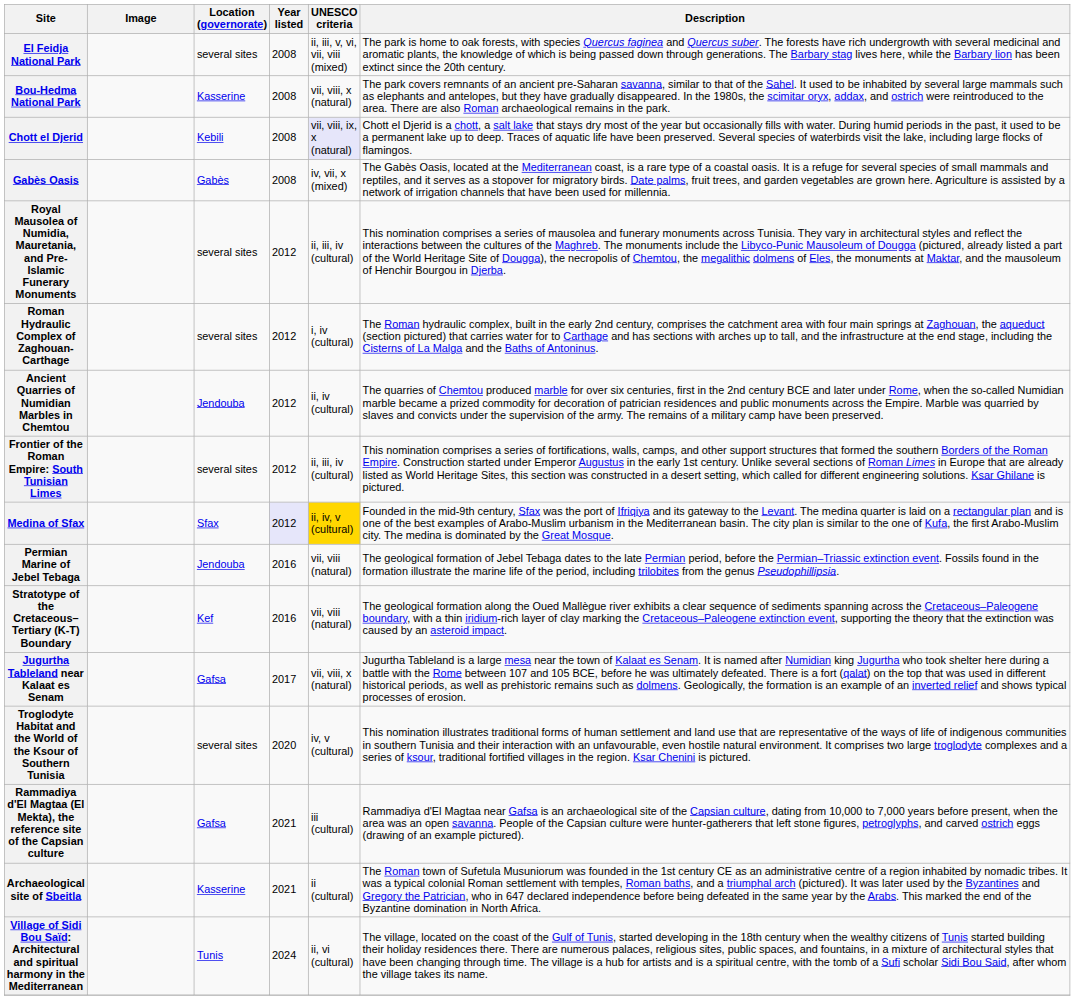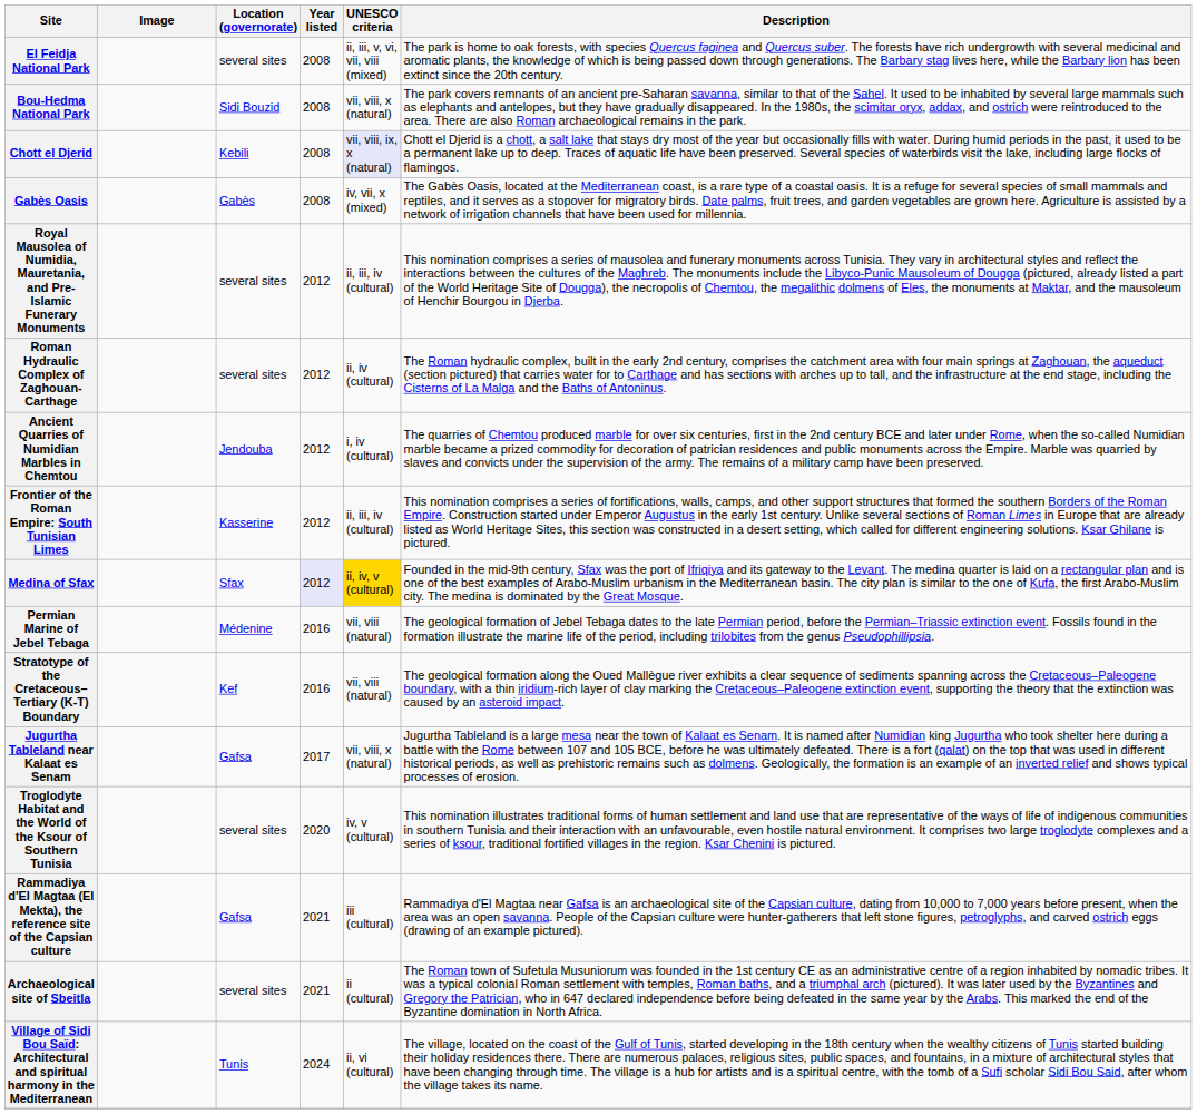Bou-Hedma National Park | Location (governorate): Kasserine -> Sidi Bouzid
Roman Hydraulic Complex of Zaghouan-Carthage | UNESCO criteria: i, iv (cultural) -> ii, iv (cultural)
Ancient Quarries of Numidian Marbles in Chemtou | UNESCO criteria: ii, iv (cultural) -> i, iv (cultural)
Frontier of the Roman Empire: South Tunisian Limes | Location (governorate): several sites -> Kasserine
Permian Marine of Jebel Tebaga | Location (governorate): Jendouba -> Médenine
Archaeological site of Sbeitla | Location (governorate): Kasserine -> several sites
